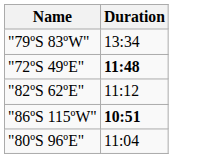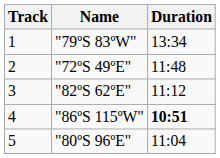+ column: Track | 1 | 2 | 3 | 4 | 5
"72ºS 49ºE" | Duration: bold -> normal
